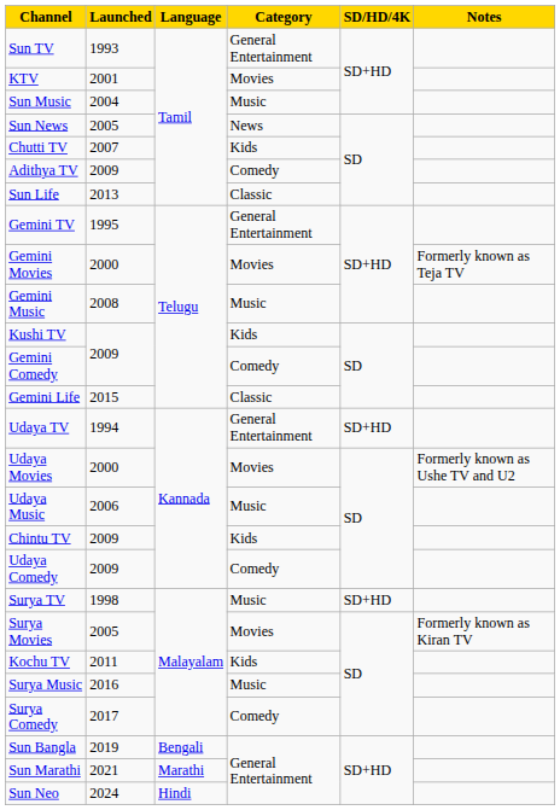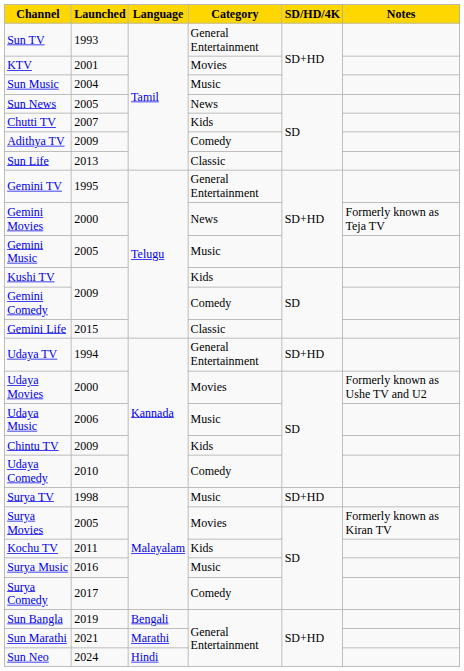Gemini Movies | Category: Movies -> News
Gemini Music | Launched: 2008 -> 2005
Udaya Comedy | Launched: 2009 -> 2010
